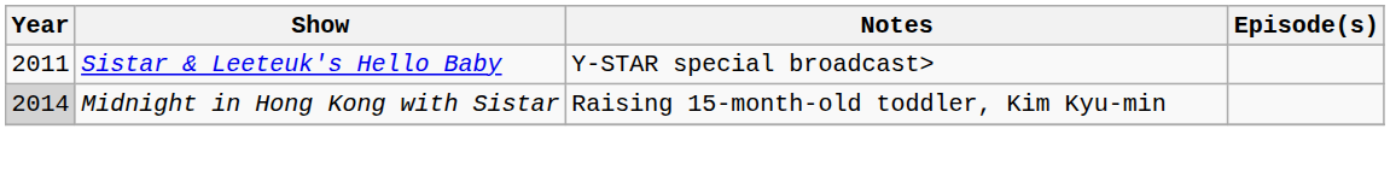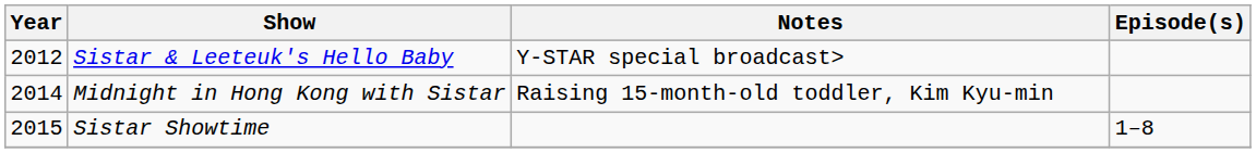Sistar & Leeteuk's Hello Baby | Year: 2011 -> 2012
Midnight in Hong Kong with Sistar | Year: lightgrey background -> no background
+ row: 2015 | Sistar Showtime | 1–8
